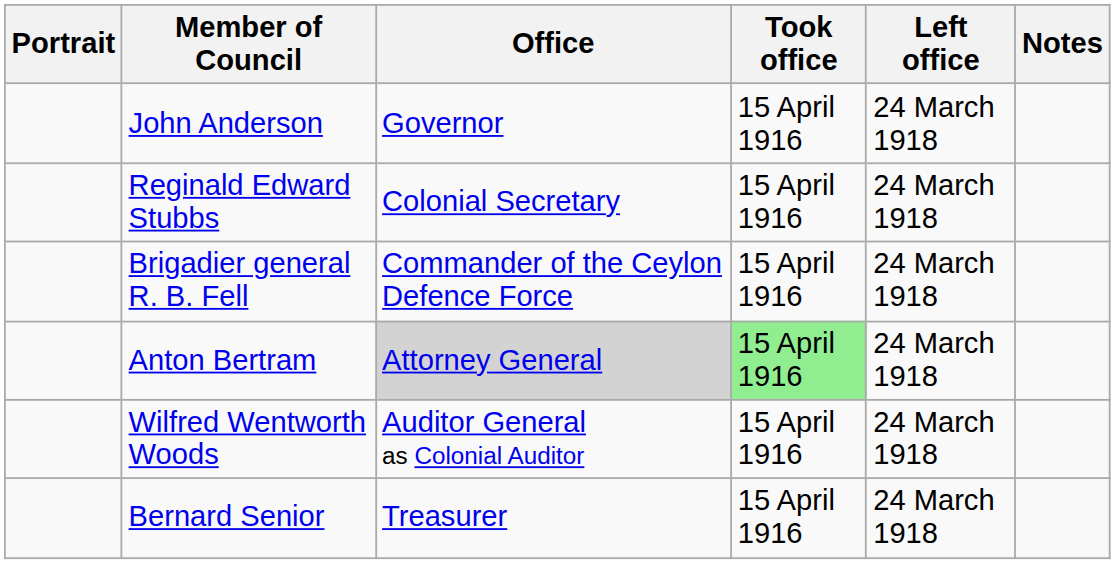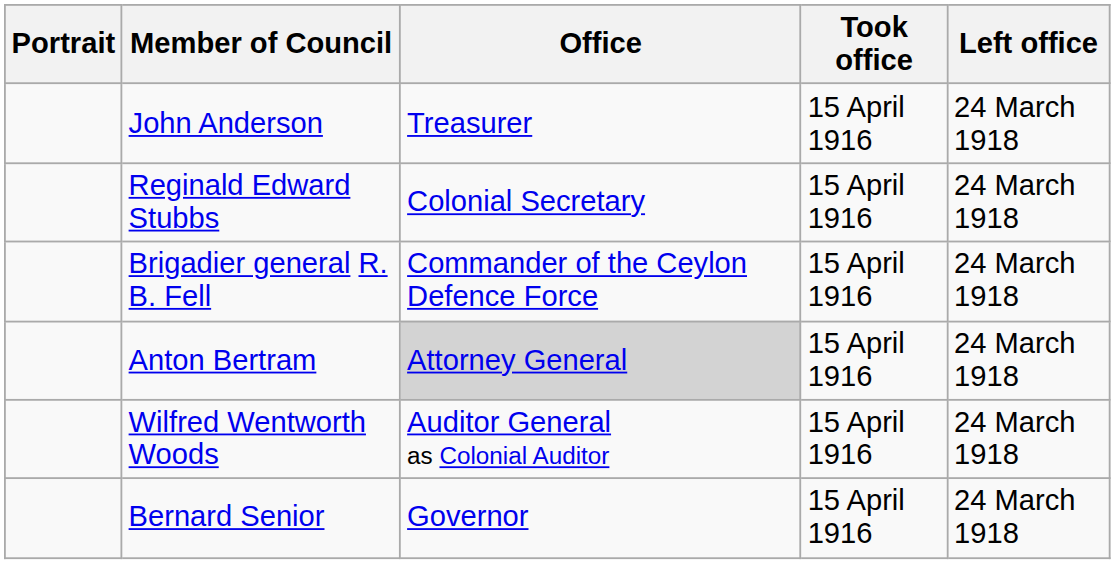- column: Notes
John Anderson | Office: Governor -> Treasurer
Anton Bertram | Took office: lightgreen background -> no background
Bernard Senior | Office: Treasurer -> Governor
